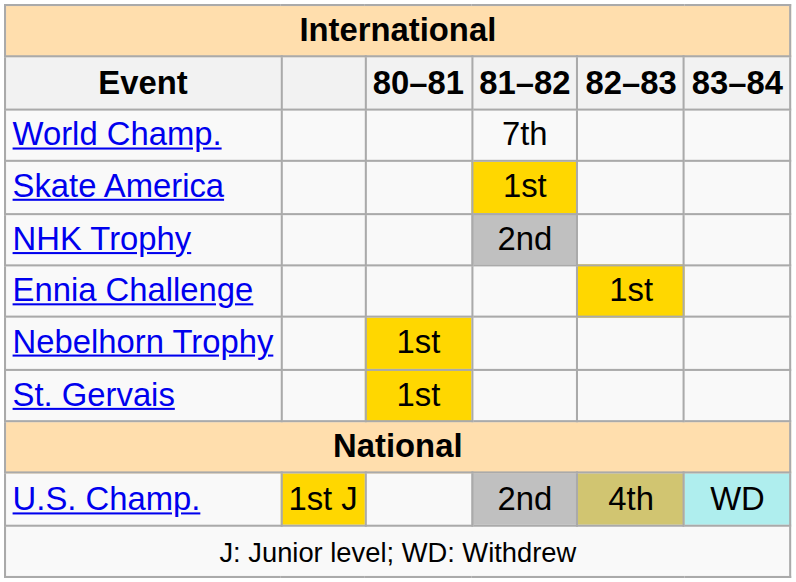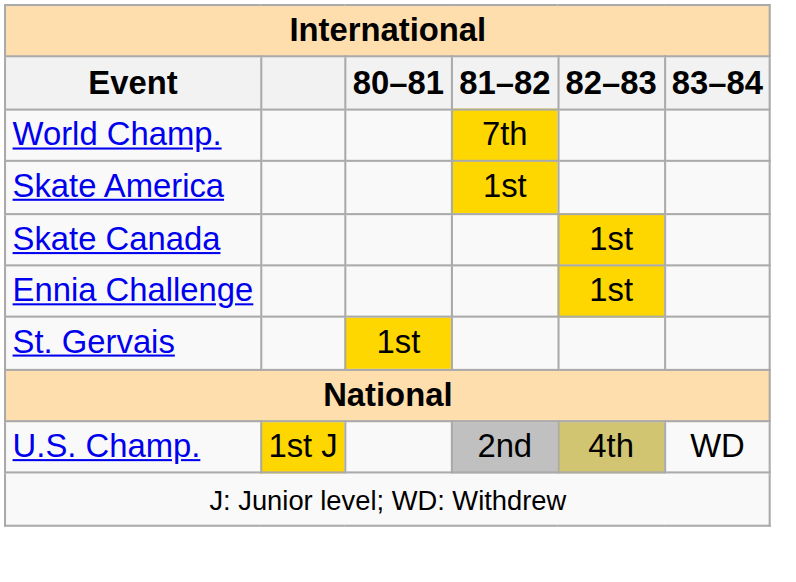World Champ. | 81–82: no background -> gold background
+ row: Skate Canada | 1st
- row: NHK Trophy | 2nd
- row: Nebelhorn Trophy | 1st
U.S. Champ. | 83–84: paleturquoise background -> no background
